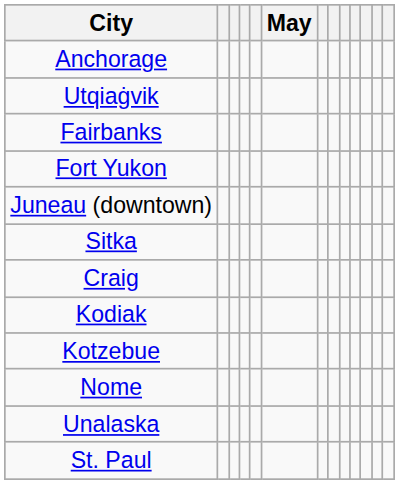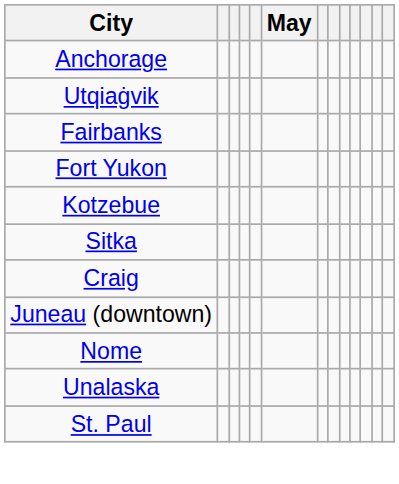rows swapped: Juneau (downtown) <-> Kotzebue
- row: Kodiak
